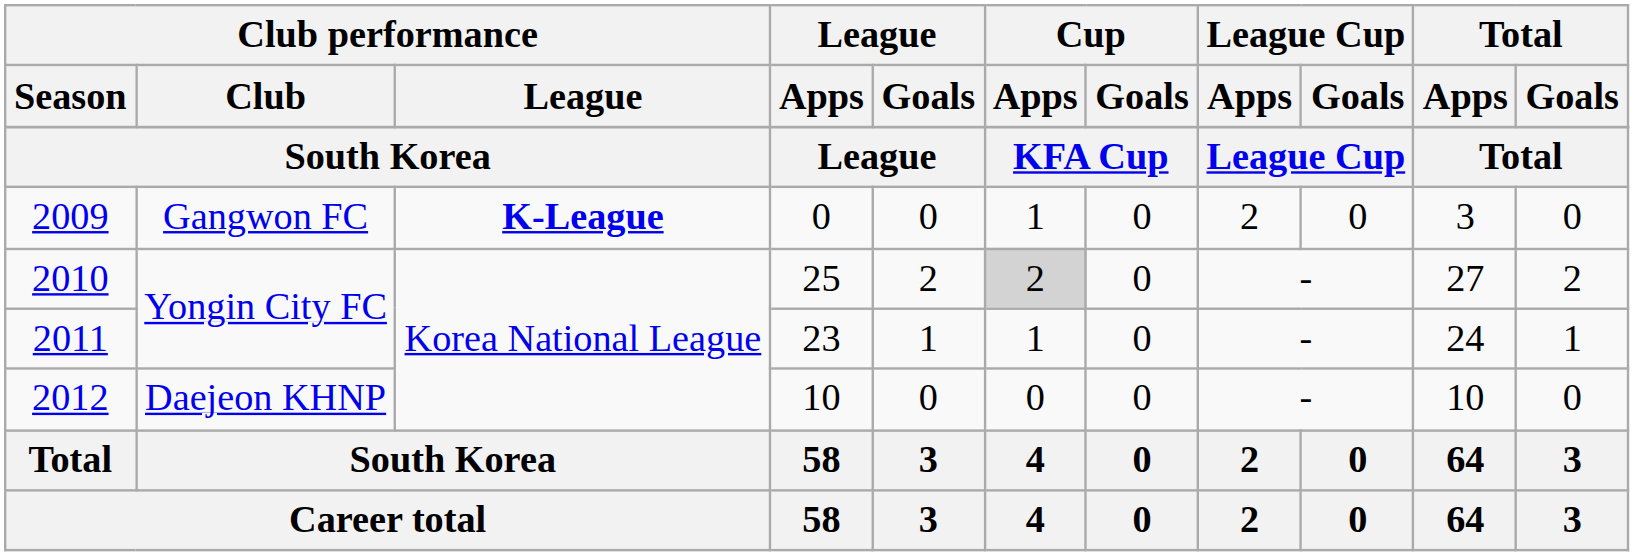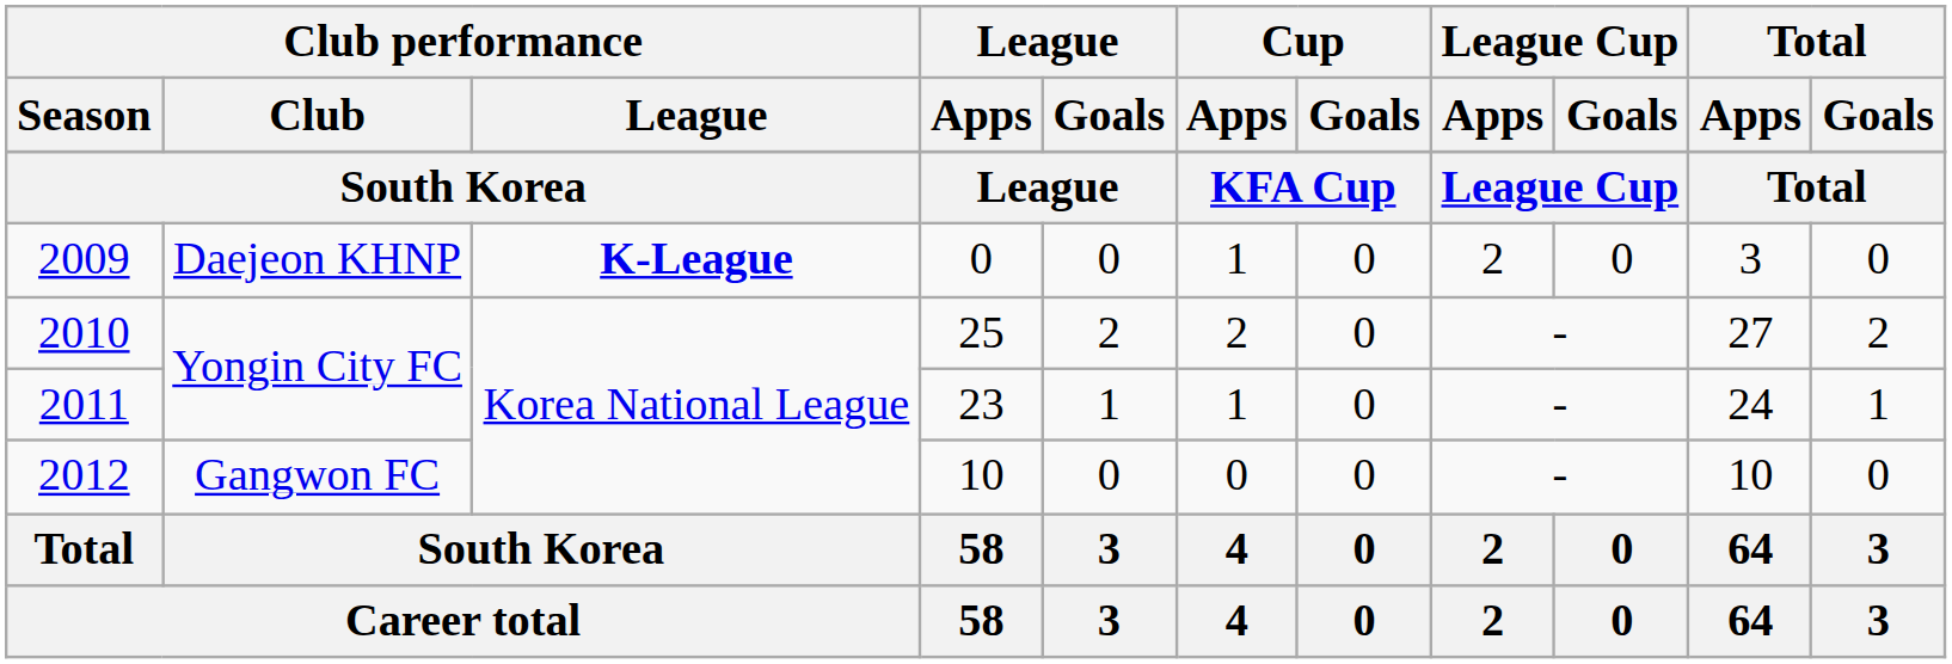2009 | Club performance / Club: Gangwon FC -> Daejeon KHNP
2010 | Cup / Apps: lightgrey background -> no background
2012 | Club performance / Club: Daejeon KHNP -> Gangwon FC
